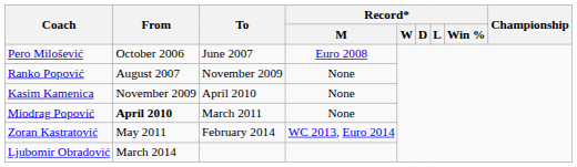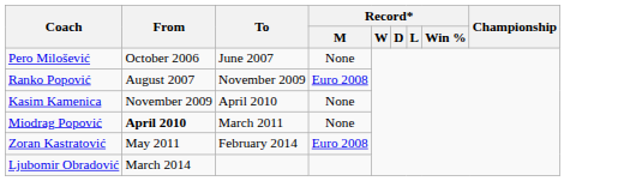Pero Milošević | Record* / M: Euro 2008 -> None
Ranko Popović | Record* / M: None -> Euro 2008
Zoran Kastratović | Record* / M: WC 2013, Euro 2014 -> Euro 2008
